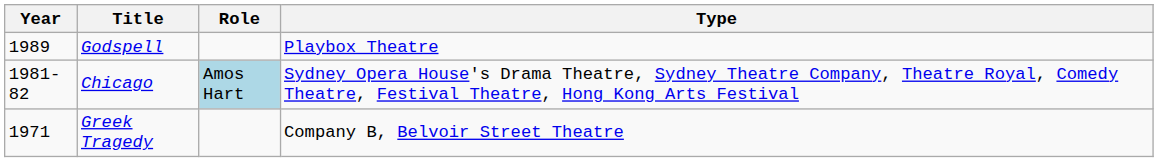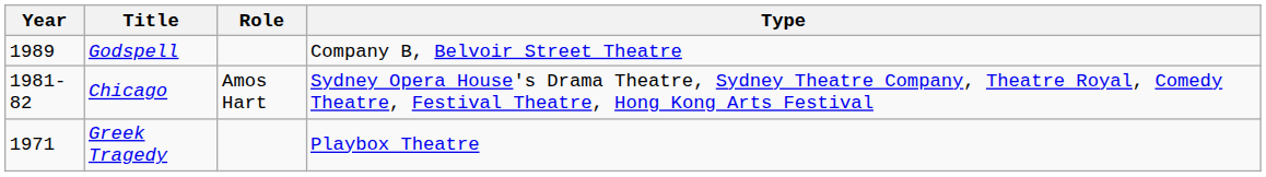Godspell | Type: Playbox Theatre -> Company B, Belvoir Street Theatre
Chicago | Role: lightblue background -> no background
Greek Tragedy | Type: Company B, Belvoir Street Theatre -> Playbox Theatre
